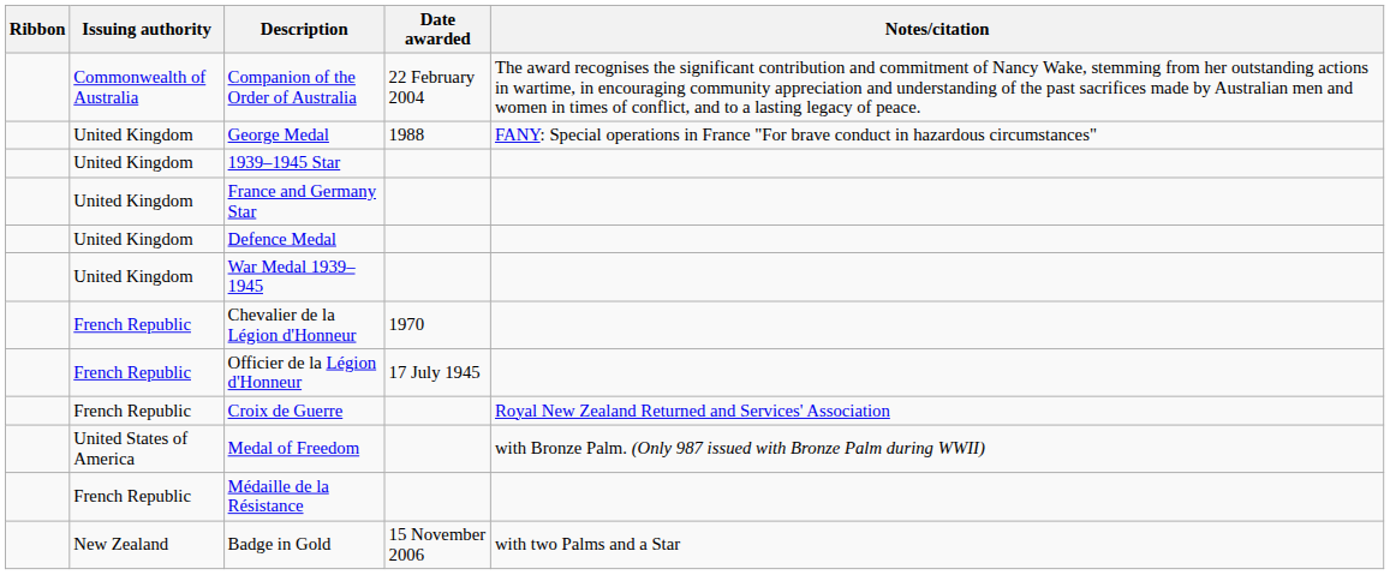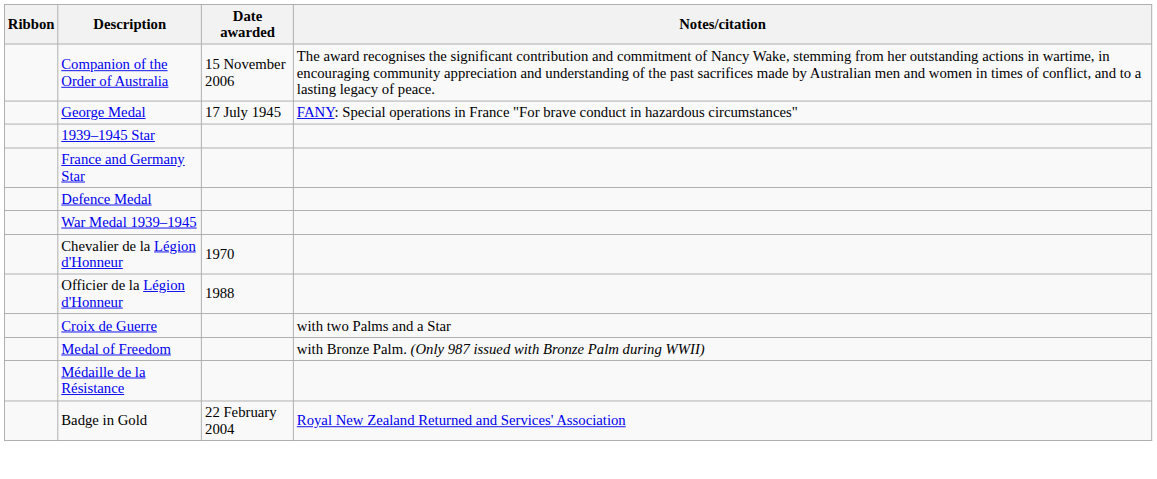- column: Issuing authority | Commonwealth of Australia | United Kingdom | United Kingdom | United Kingdom | United Kingdom | United Kingdom | French Republic | French Republic | French Republic | United States of America | French Republic | New Zealand
Companion of the Order of Australia | Date awarded: 22 February 2004 -> 15 November 2006
George Medal | Date awarded: 1988 -> 17 July 1945
Officier de la Légion d'Honneur | Date awarded: 17 July 1945 -> 1988
Croix de Guerre | Notes/citation: Royal New Zealand Returned and Services' Association -> with two Palms and a Star
Badge in Gold | Date awarded: 15 November 2006 -> 22 February 2004
Badge in Gold | Notes/citation: with two Palms and a Star -> Royal New Zealand Returned and Services' Association
